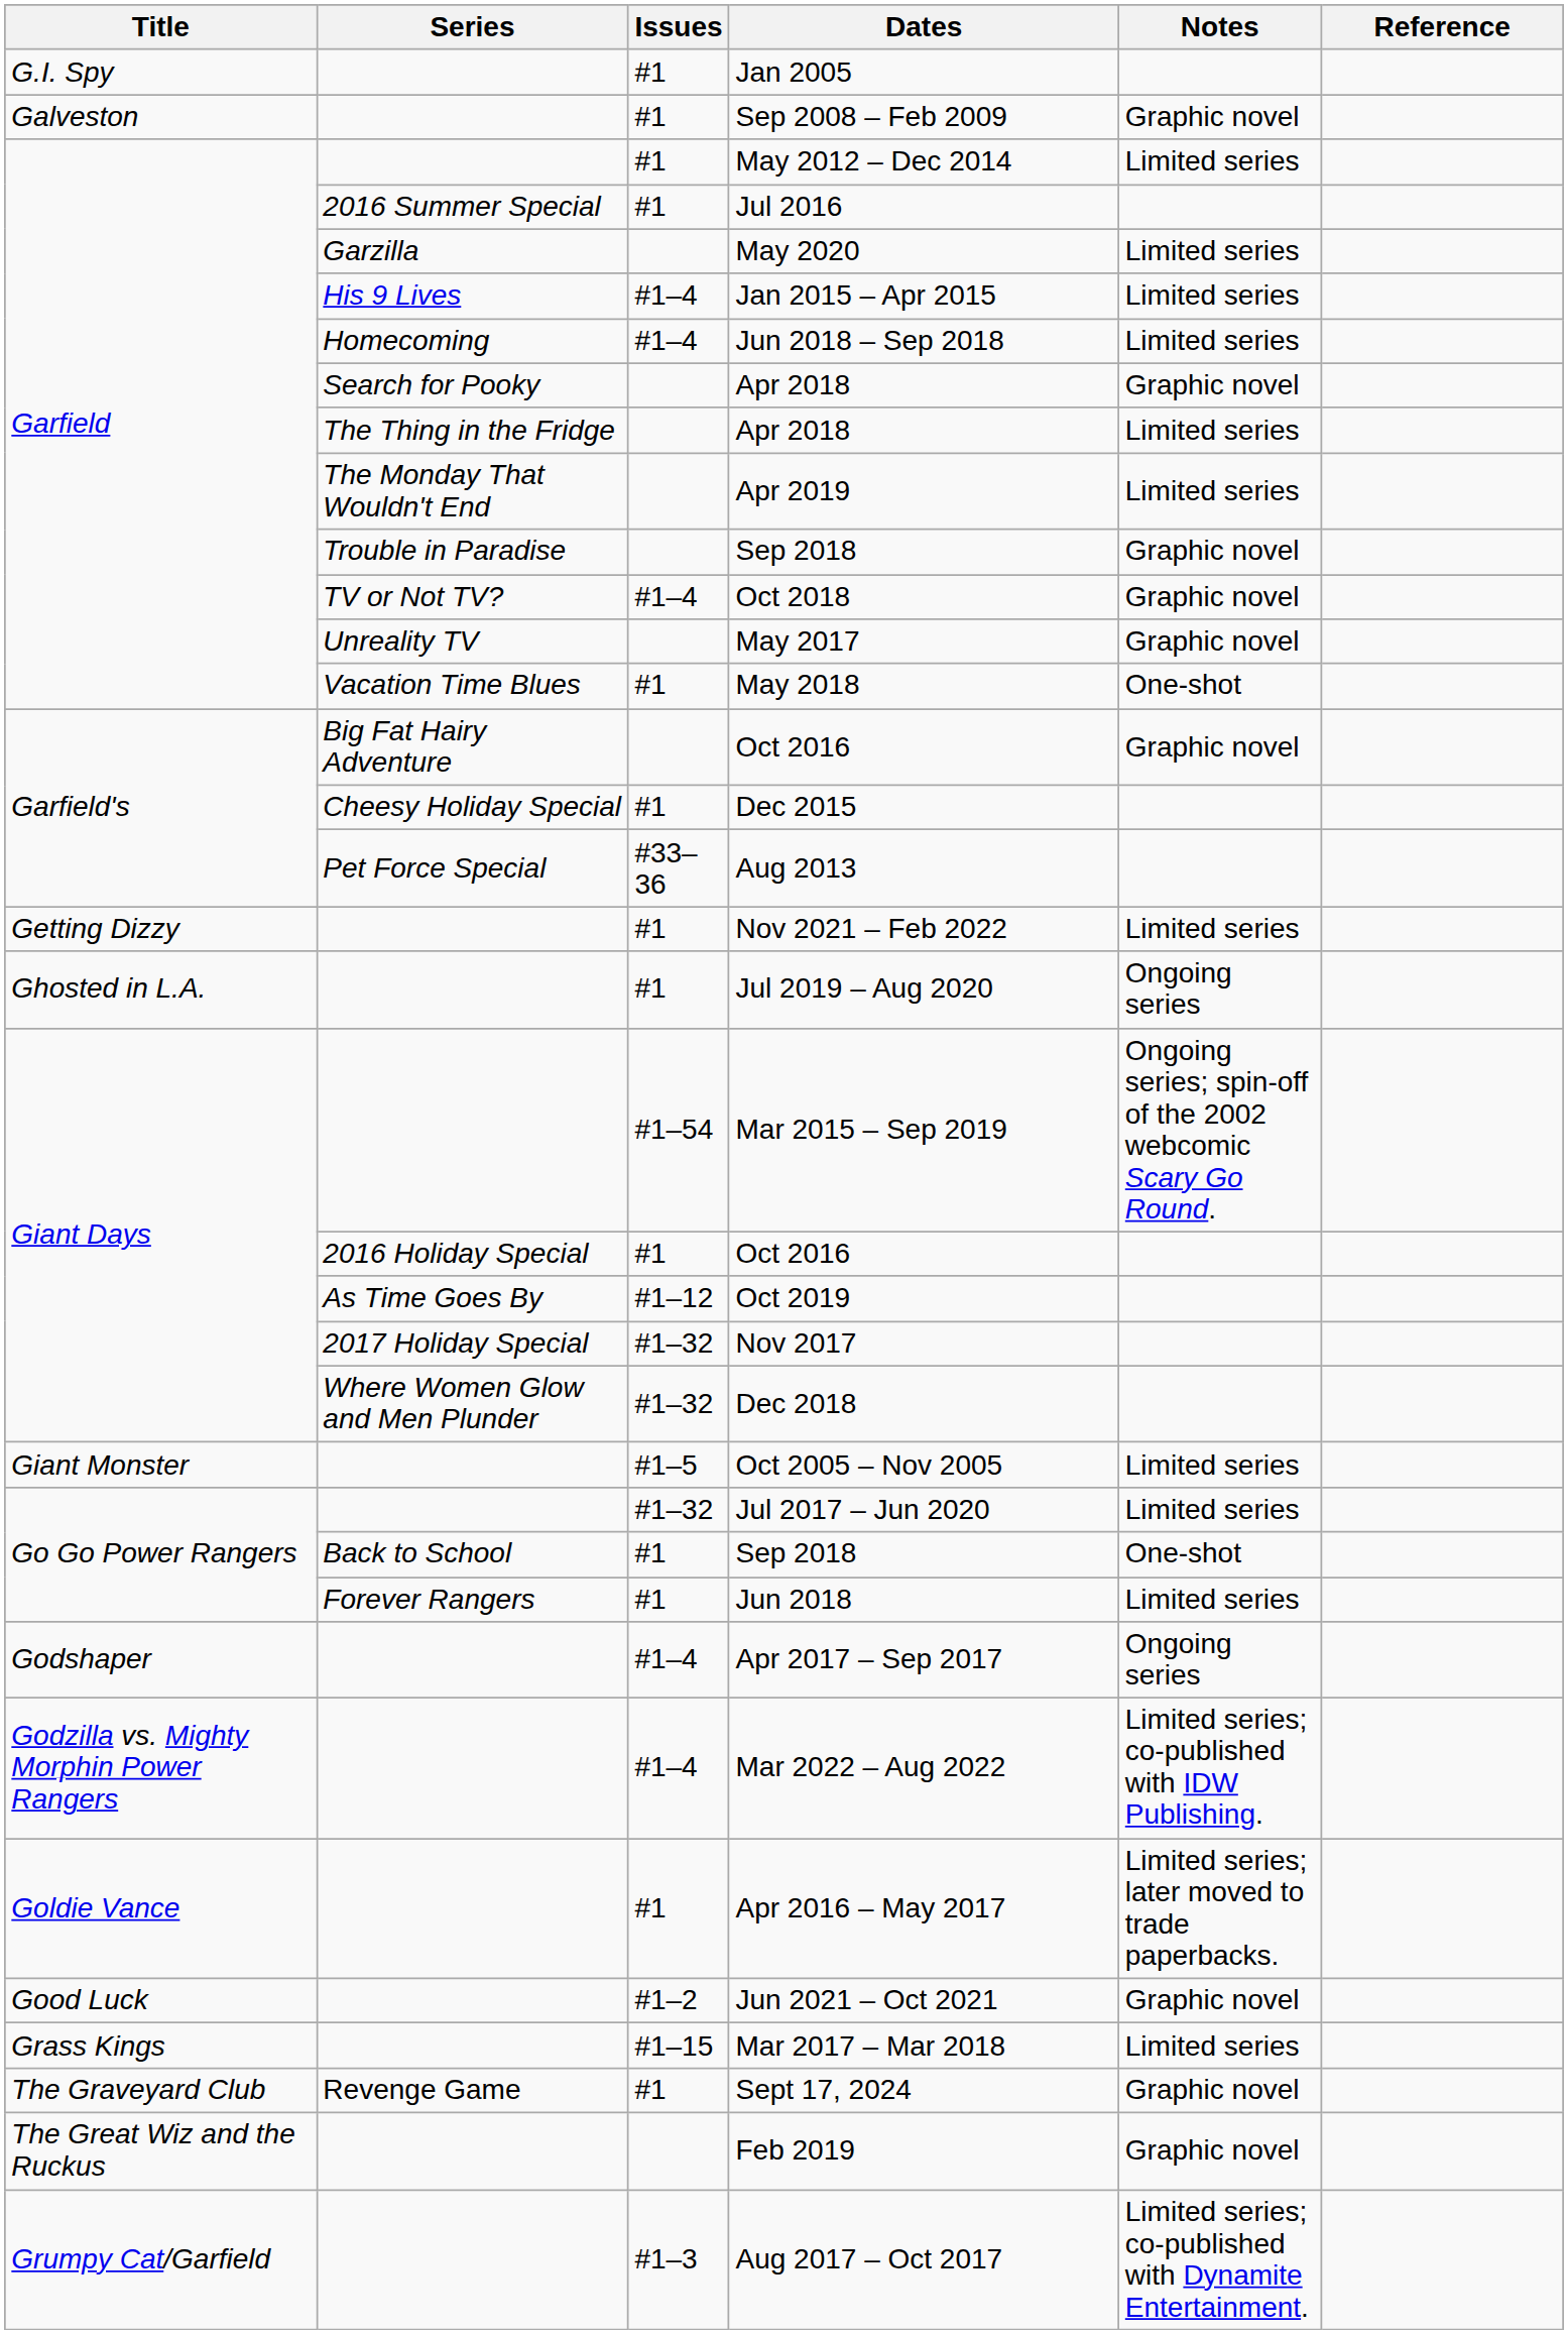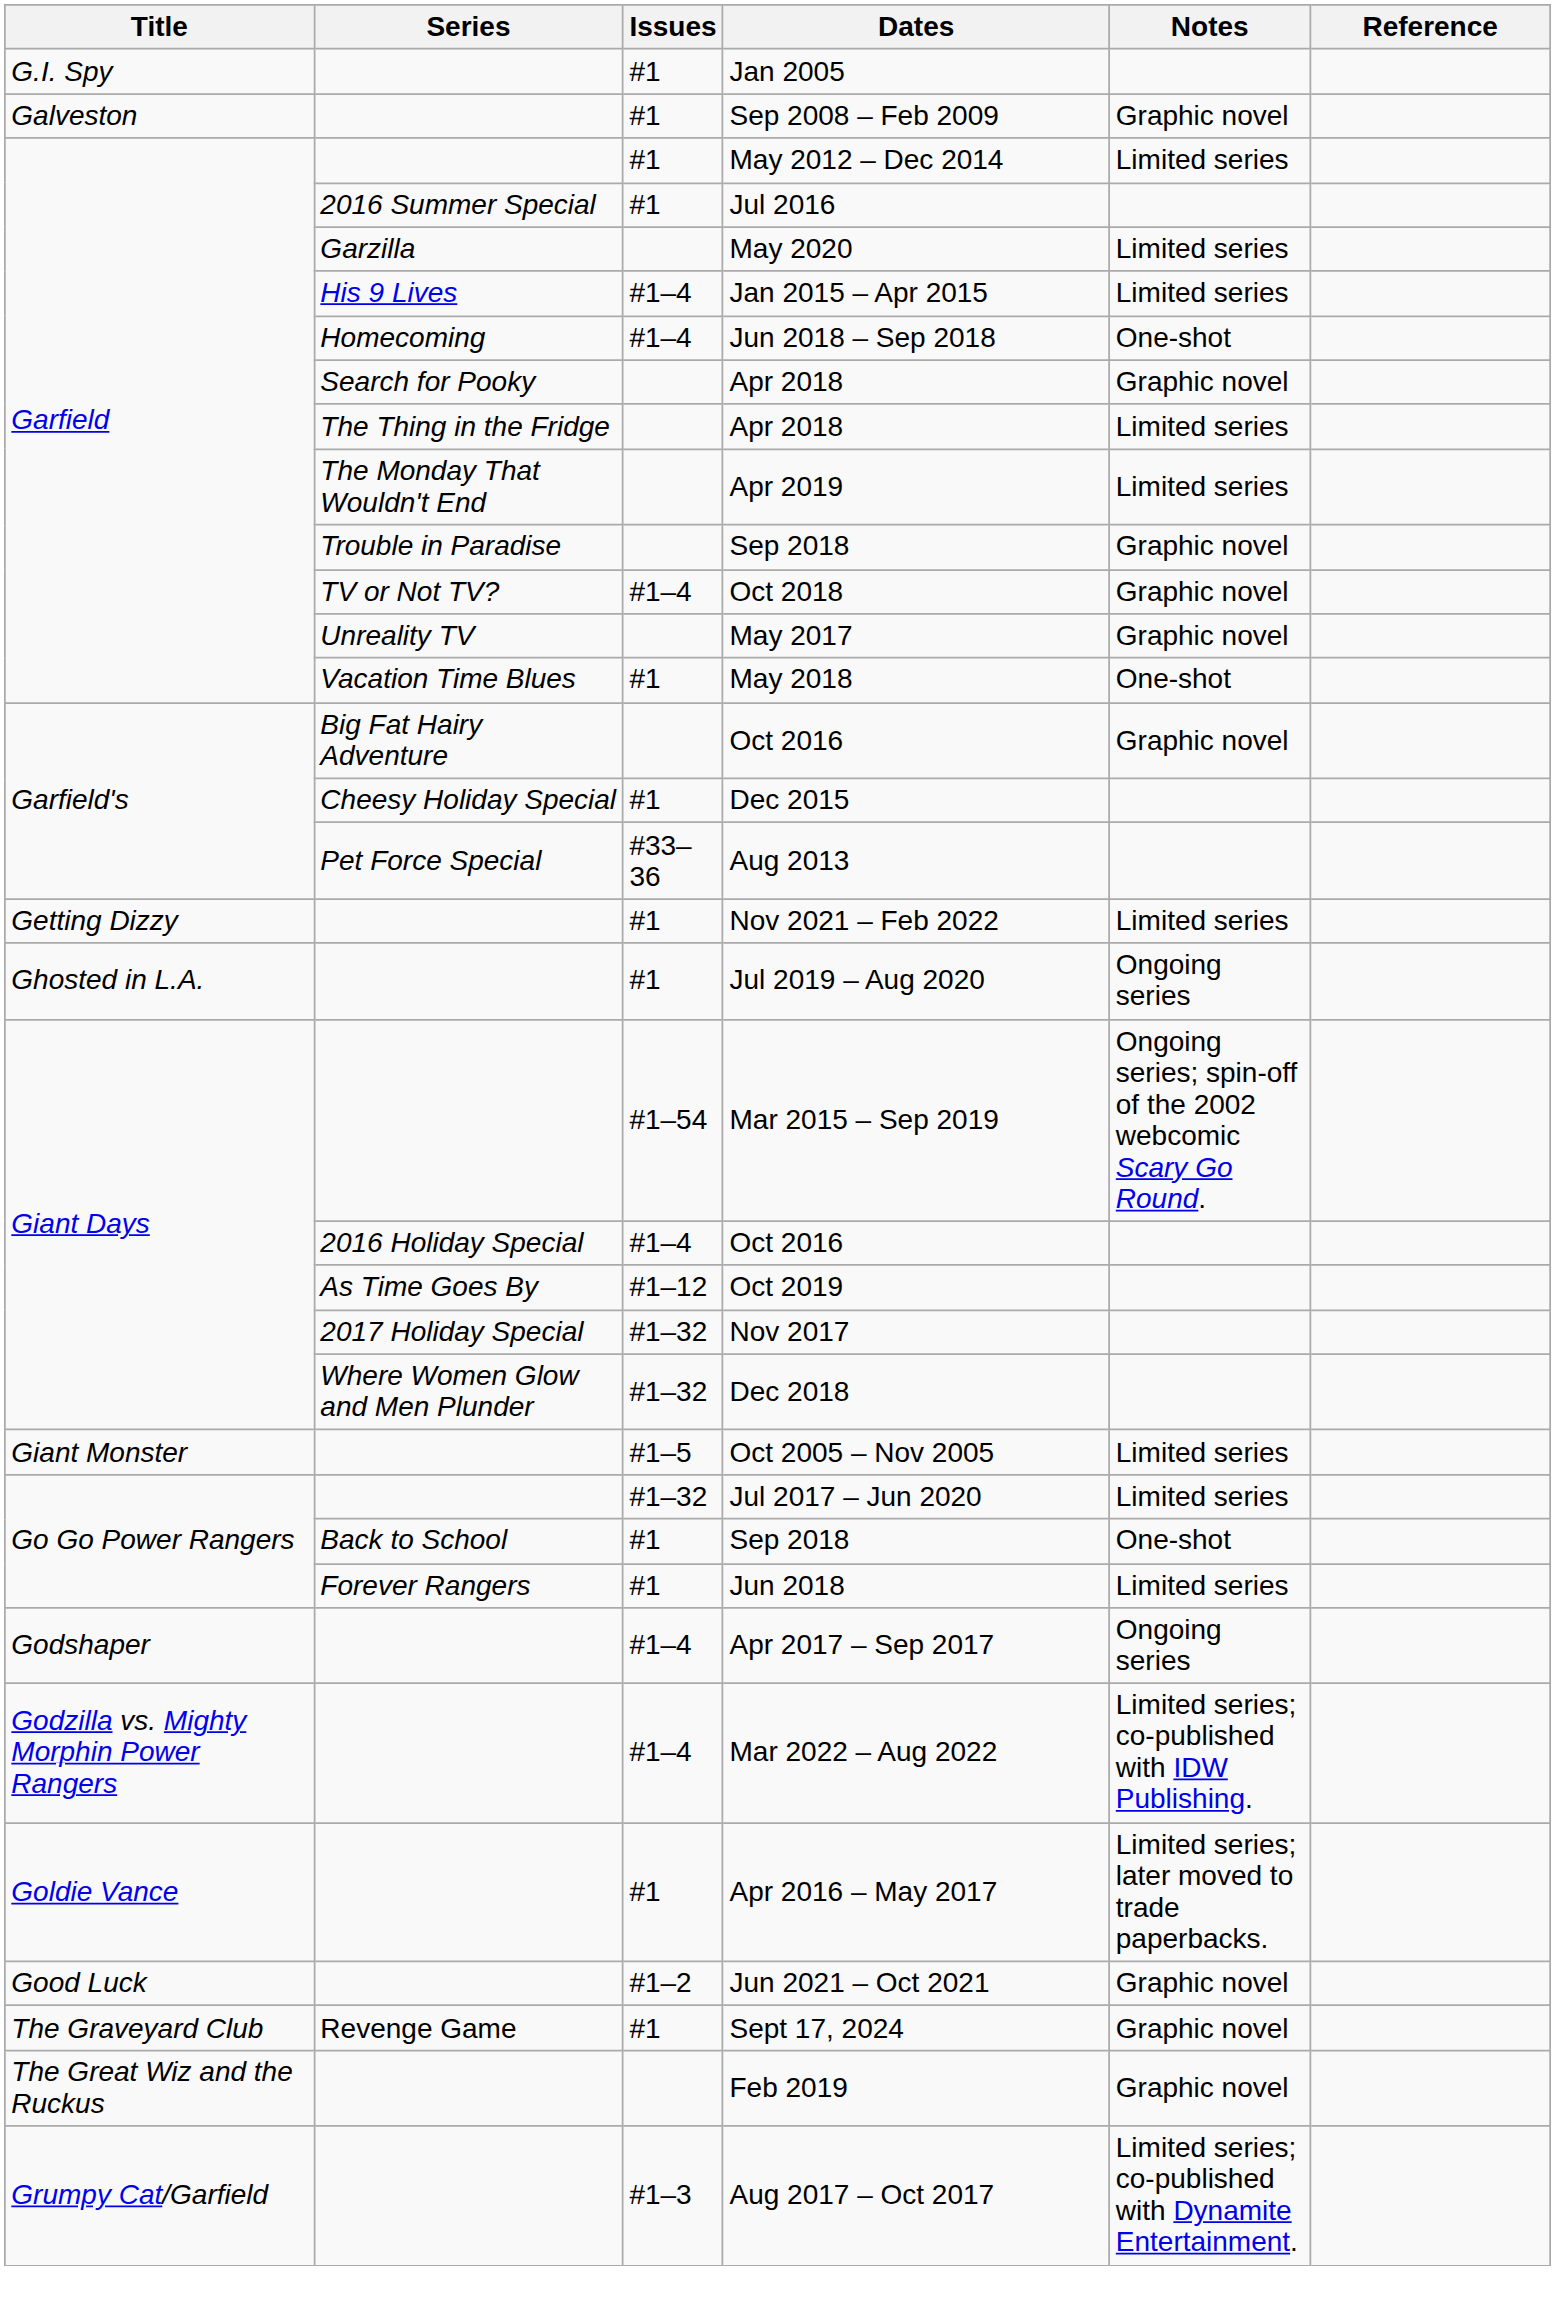Jun 2018 – Sep 2018 | Notes: Limited series -> One-shot
2016 Holiday Special / Oct 2016 | Issues: #1 -> #1–4
- row: Grass Kings | #1–15 | Mar 2017 – Mar 2018 | Limited series
